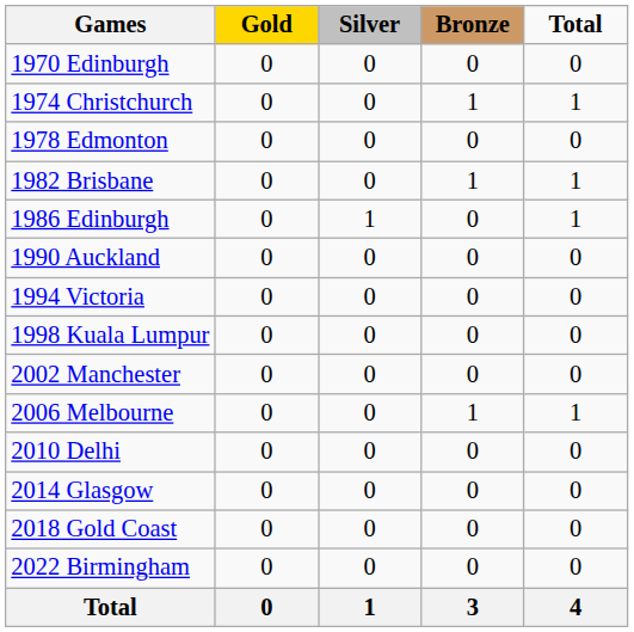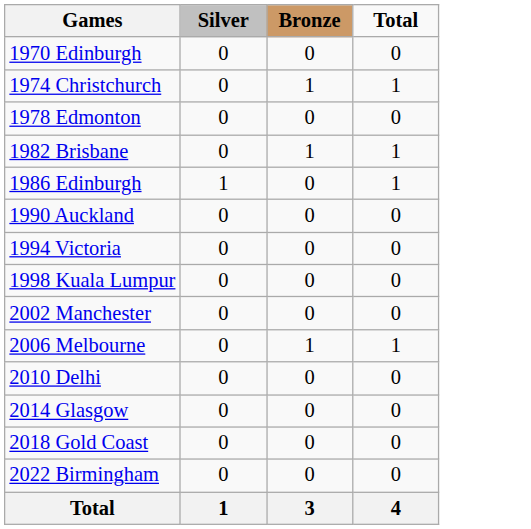- column: Gold | 0 | 0 | 0 | 0 | 0 | 0 | 0 | 0 | 0 | 0 | 0 | 0 | 0 | 0 | 0
